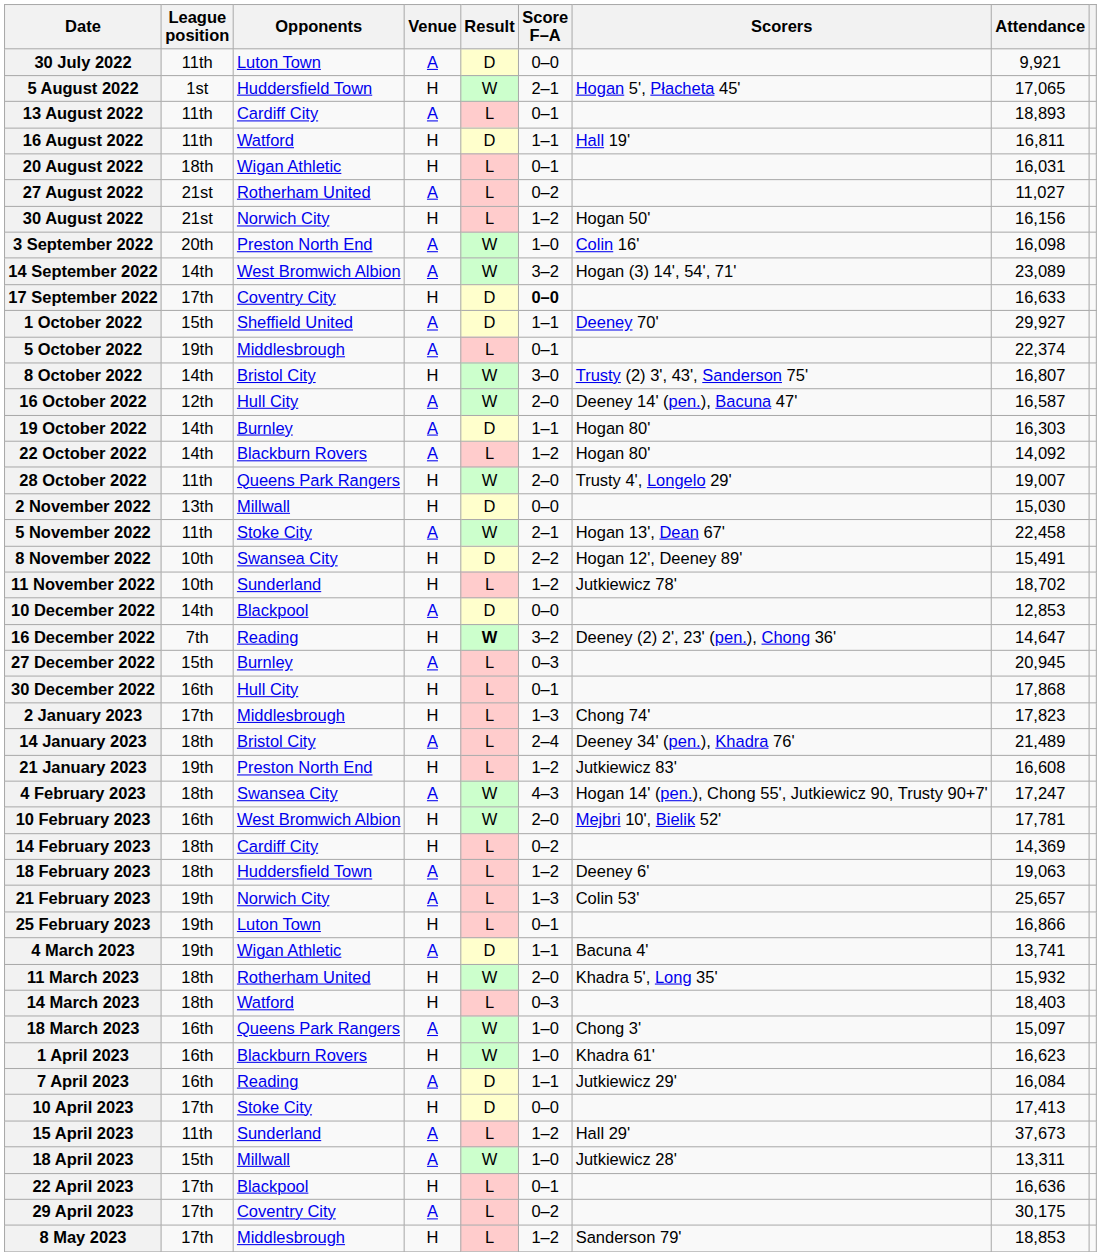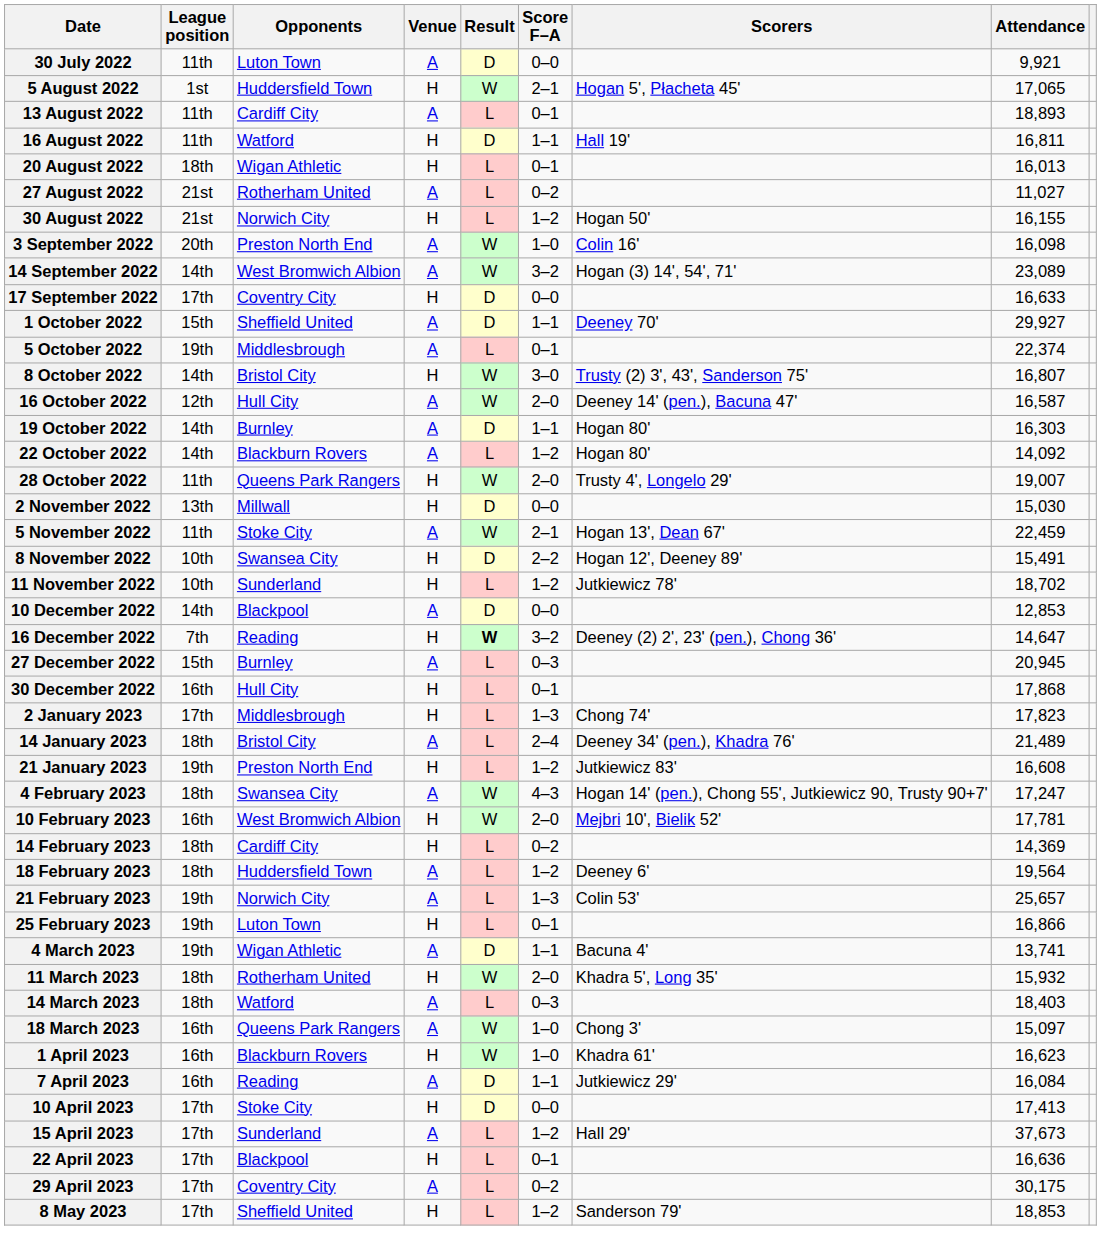20 August 2022 | Attendance: 16,031 -> 16,013
30 August 2022 | Attendance: 16,156 -> 16,155
17 September 2022 | Score F–A: bold -> normal
5 November 2022 | Attendance: 22,458 -> 22,459
18 February 2023 | Attendance: 19,063 -> 19,564
14 March 2023 | Venue: H -> A
15 April 2023 | League position: 11th -> 17th
- row: 18 April 2023 | 15th | Millwall | A | W | 1–0 | Jutkiewicz 28' | 13,311
8 May 2023 | Opponents: Middlesbrough -> Sheffield United
